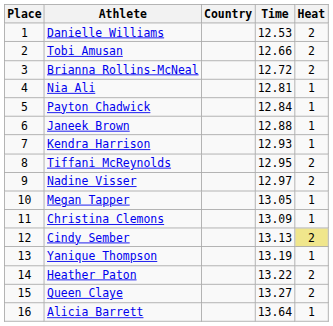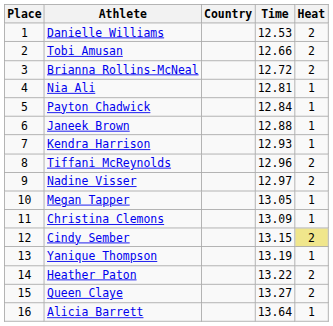Tiffani McReynolds | Time: 12.95 -> 12.96
Cindy Sember | Time: 13.13 -> 13.15
